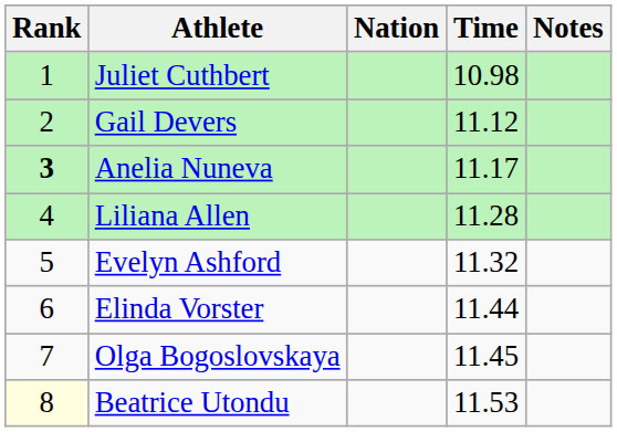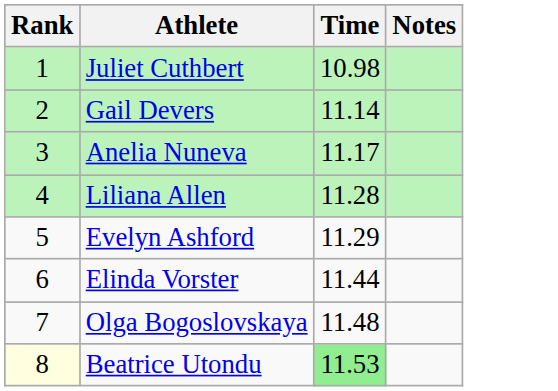- column: Nation
Gail Devers | Time: 11.12 -> 11.14
Anelia Nuneva | Rank: bold -> normal
Evelyn Ashford | Time: 11.32 -> 11.29
Olga Bogoslovskaya | Time: 11.45 -> 11.48
Beatrice Utondu | Time: no background -> lightgreen background
